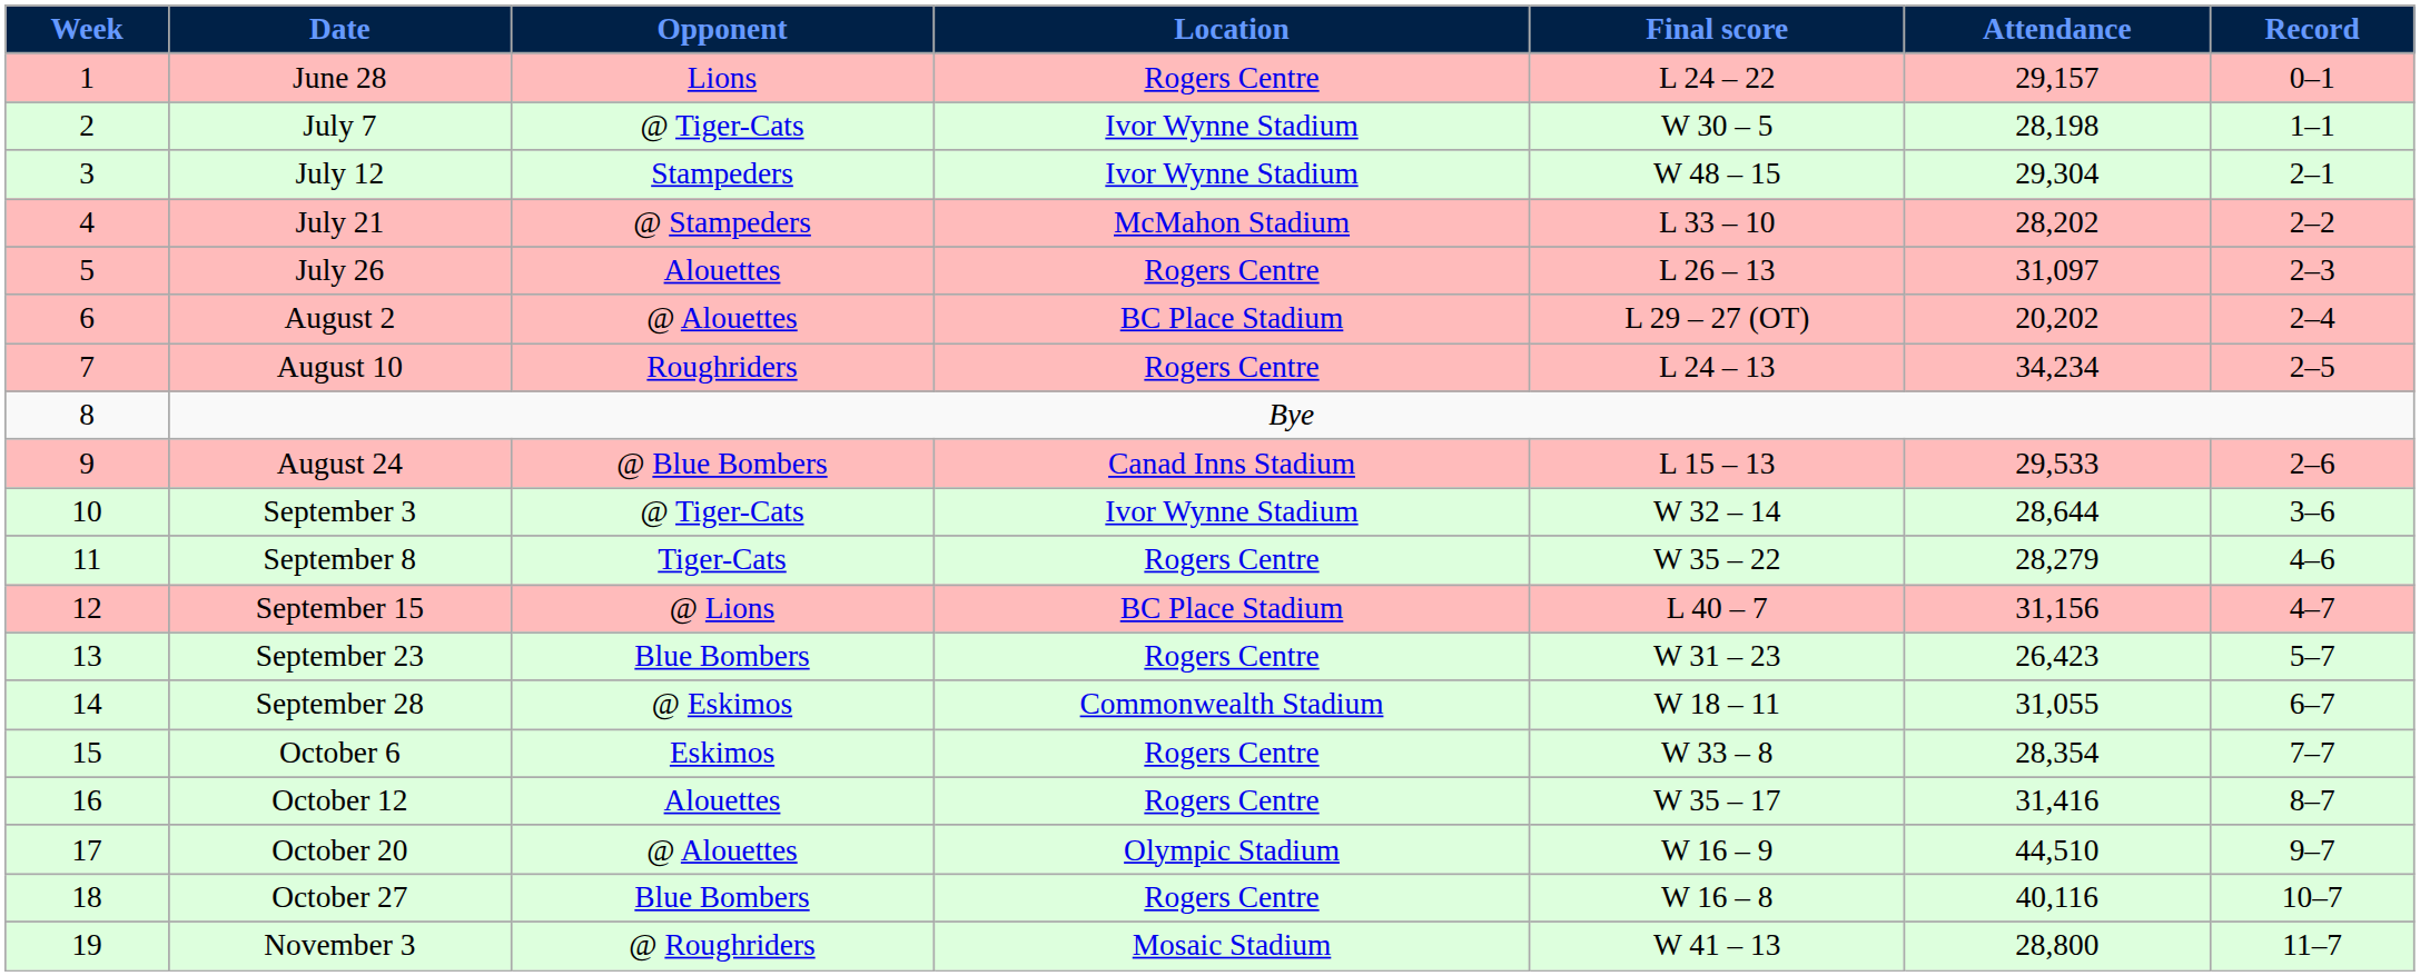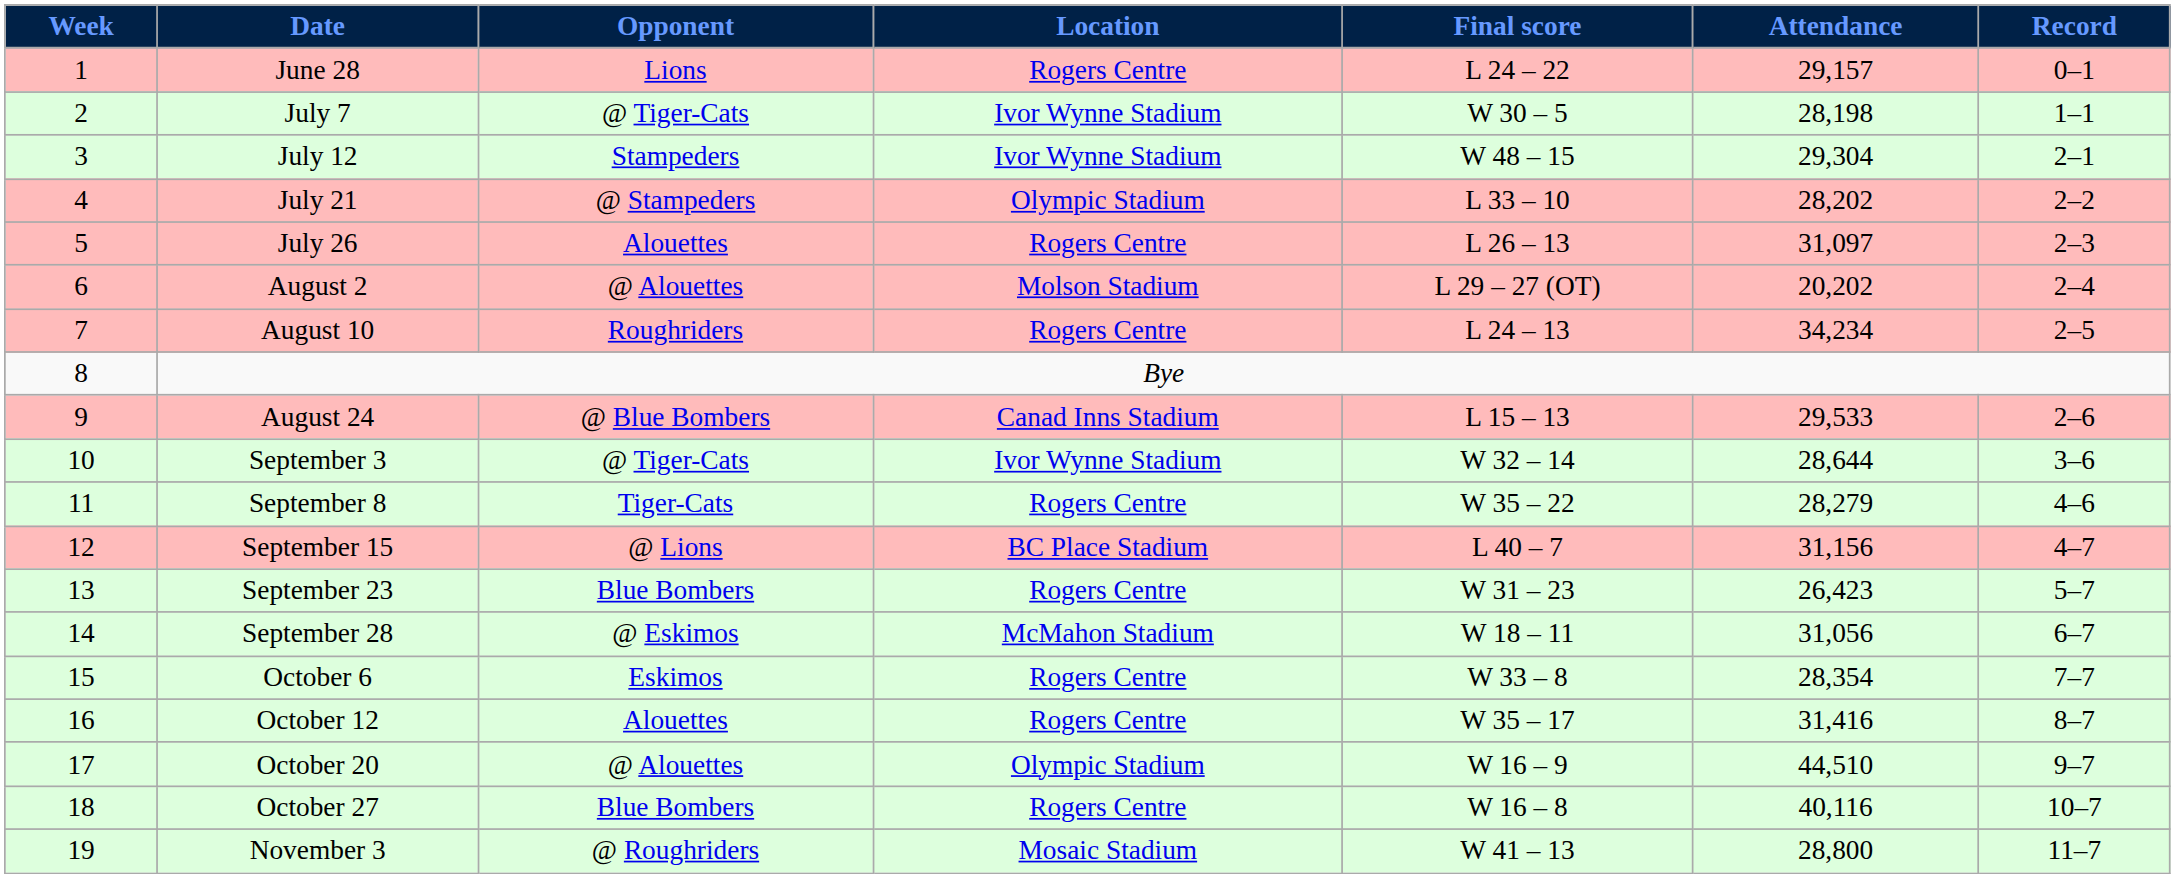July 21 | Location: McMahon Stadium -> Olympic Stadium
August 2 | Location: BC Place Stadium -> Molson Stadium
September 28 | Location: Commonwealth Stadium -> McMahon Stadium
September 28 | Attendance: 31,055 -> 31,056
